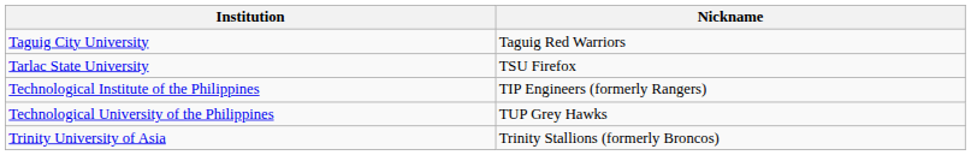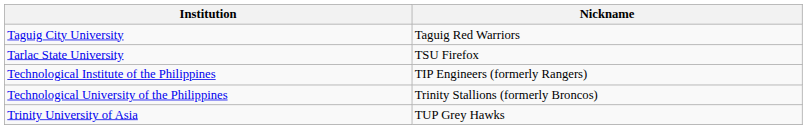Technological University of the Philippines | Nickname: TUP Grey Hawks -> Trinity Stallions (formerly Broncos)
Trinity University of Asia | Nickname: Trinity Stallions (formerly Broncos) -> TUP Grey Hawks
